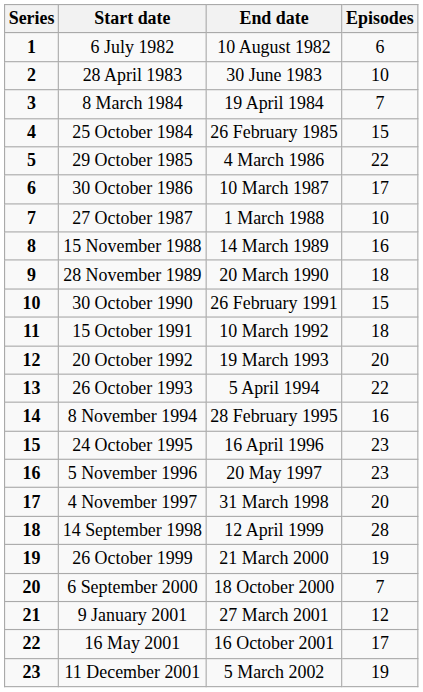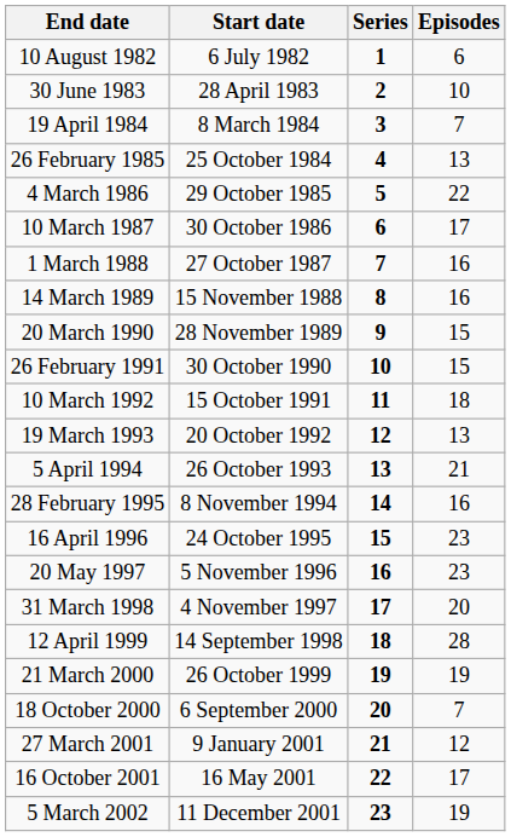columns swapped: Series <-> End date
25 October 1984 | Episodes: 15 -> 13
27 October 1987 | Episodes: 10 -> 16
28 November 1989 | Episodes: 18 -> 15
20 October 1992 | Episodes: 20 -> 13
26 October 1993 | Episodes: 22 -> 21
